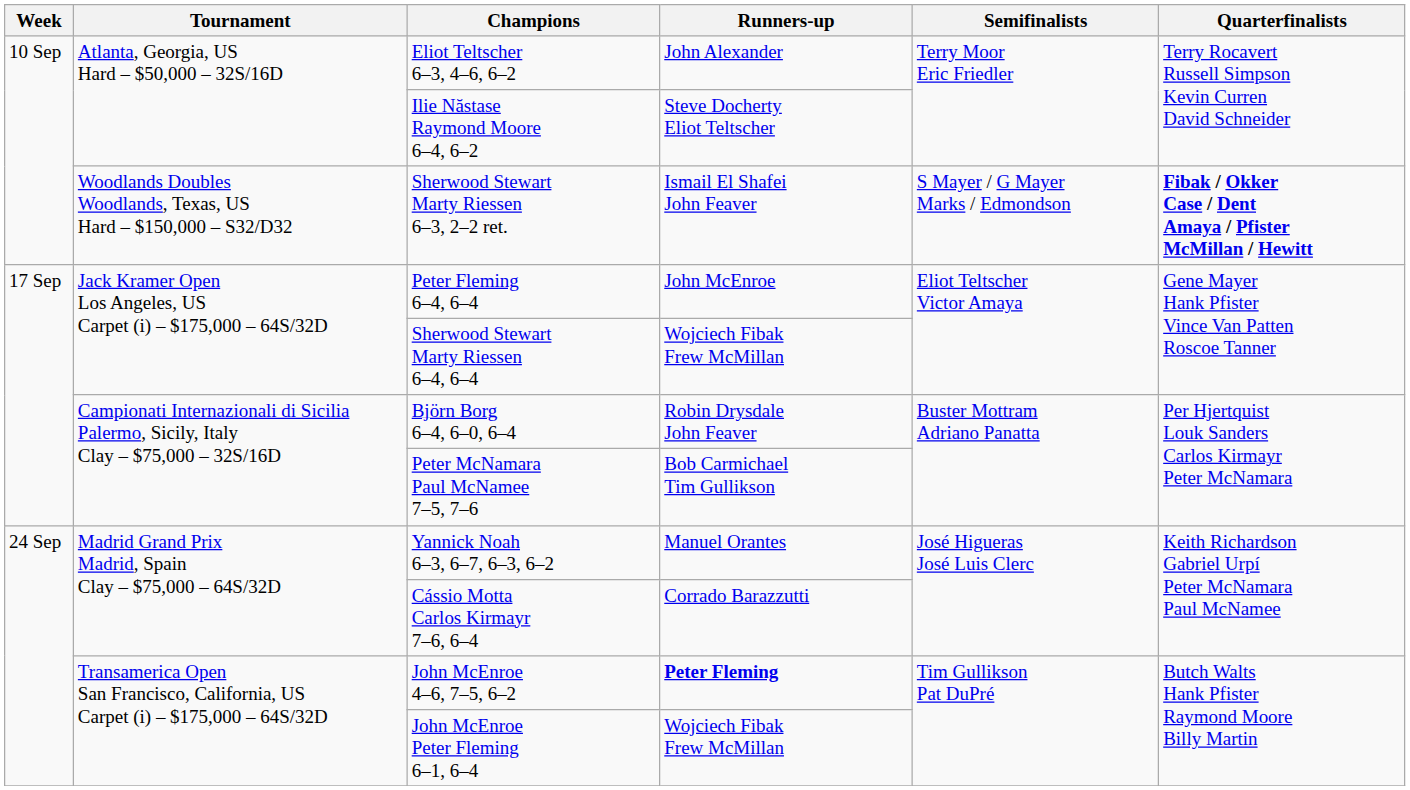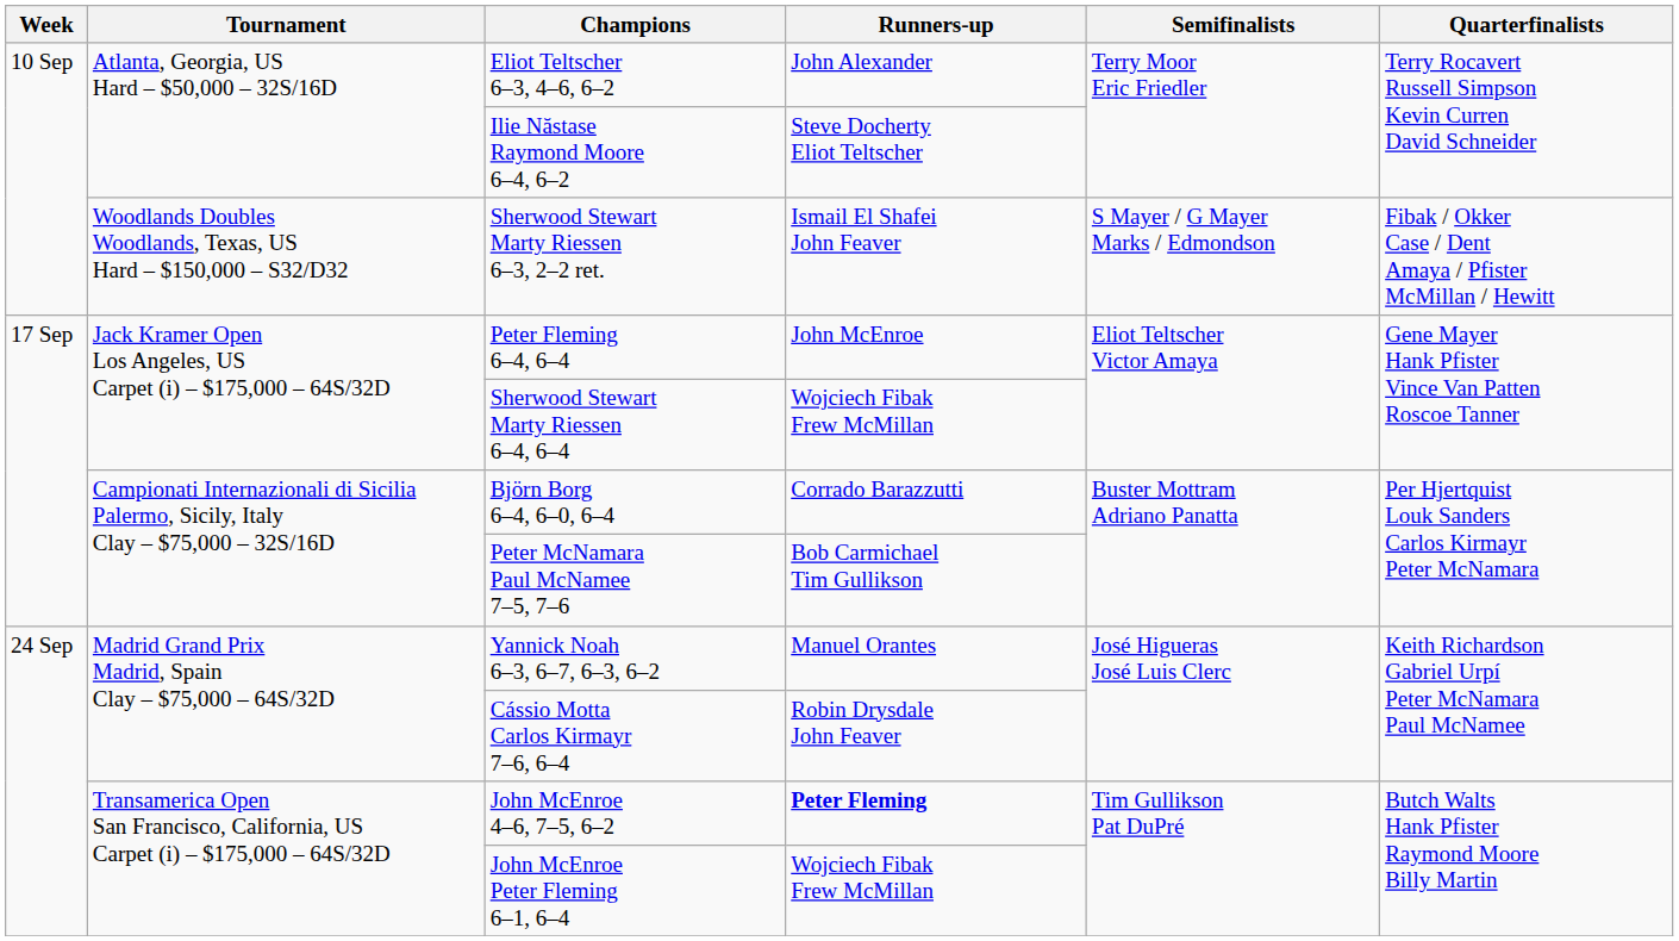Sherwood Stewart Marty Riessen 6–3, 2–2 ret. | Quarterfinalists: bold -> normal
Björn Borg 6–4, 6–0, 6–4 | Runners-up: Robin Drysdale John Feaver -> Corrado Barazzutti
Cássio Motta Carlos Kirmayr 7–6, 6–4 | Runners-up: Corrado Barazzutti -> Robin Drysdale John Feaver
